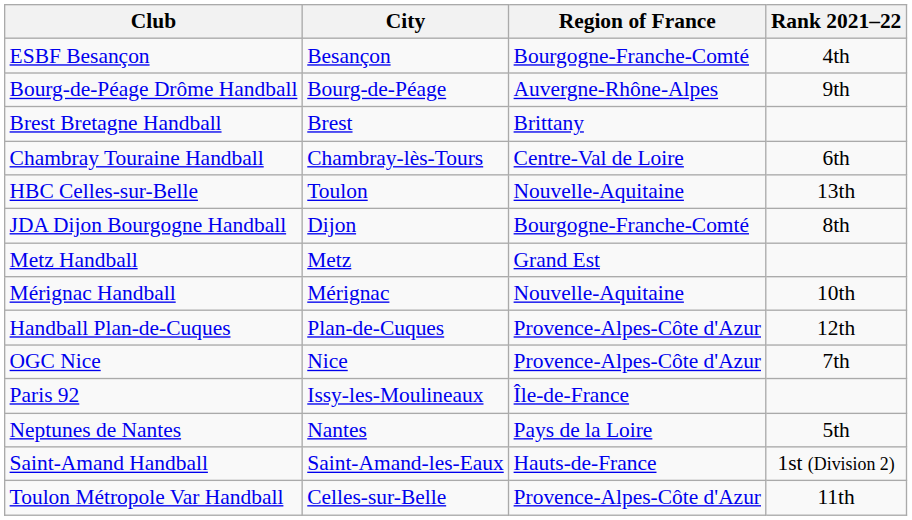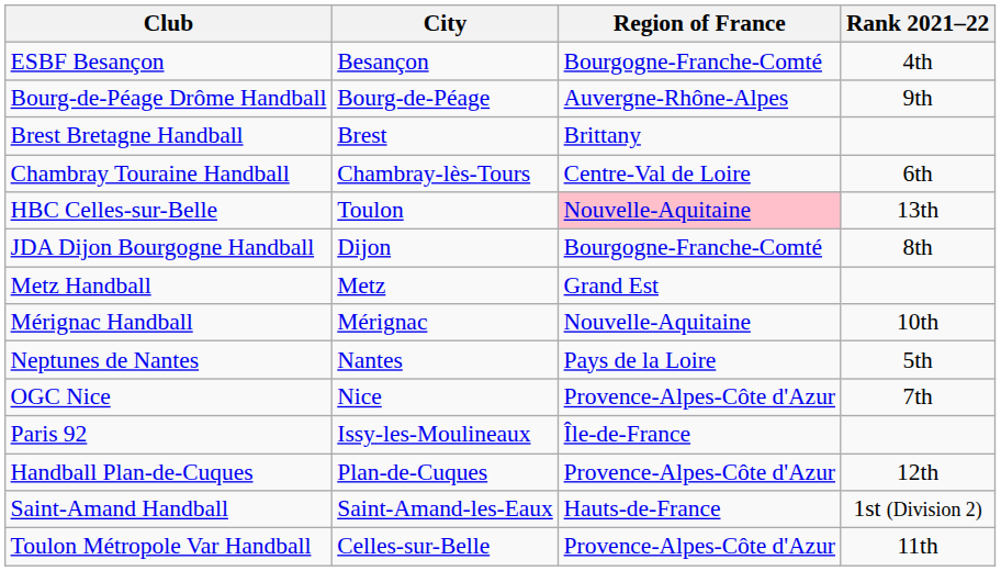HBC Celles-sur-Belle | Region of France: no background -> pink background
rows swapped: Neptunes de Nantes <-> Handball Plan-de-Cuques
